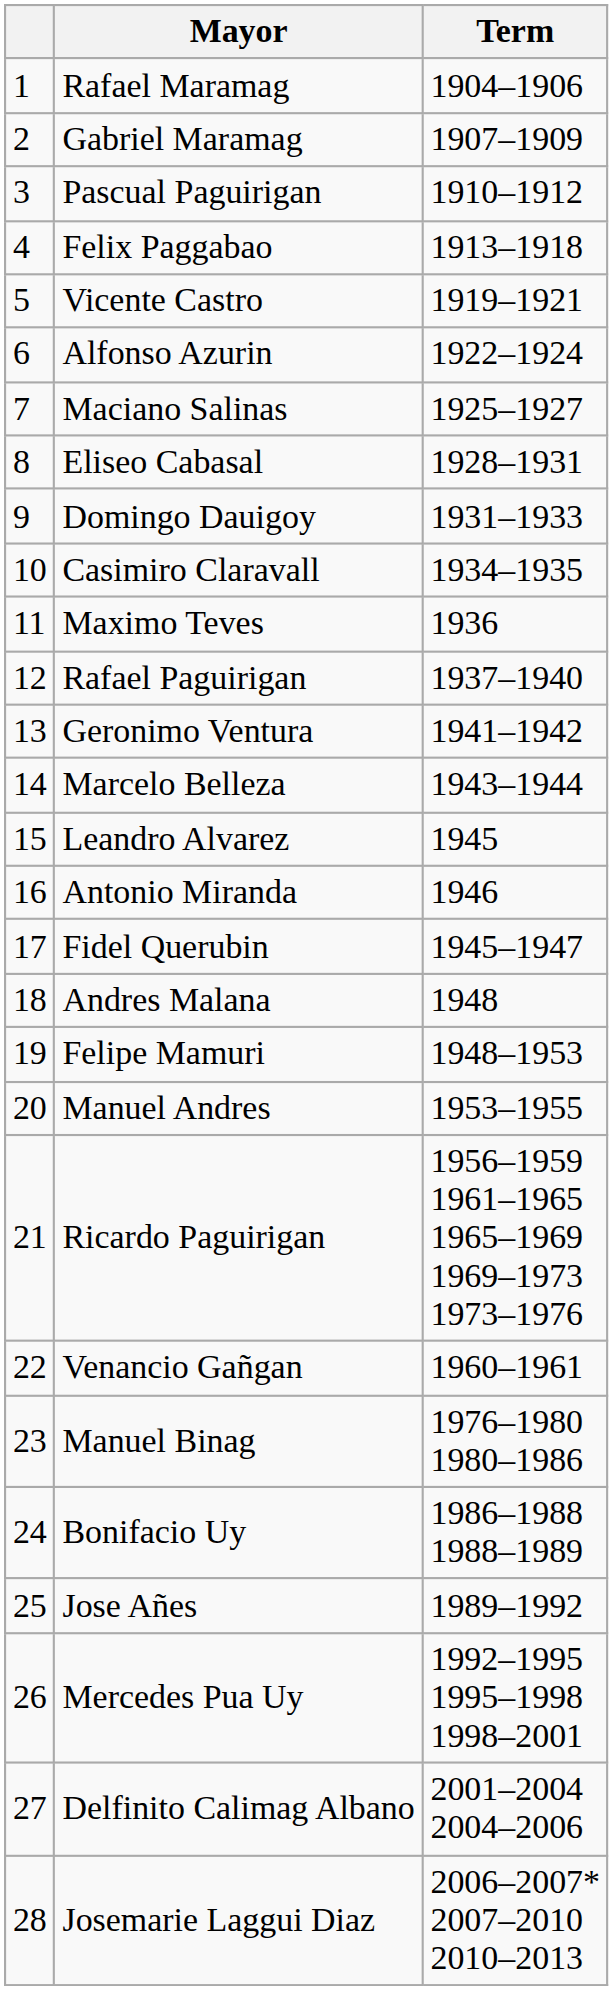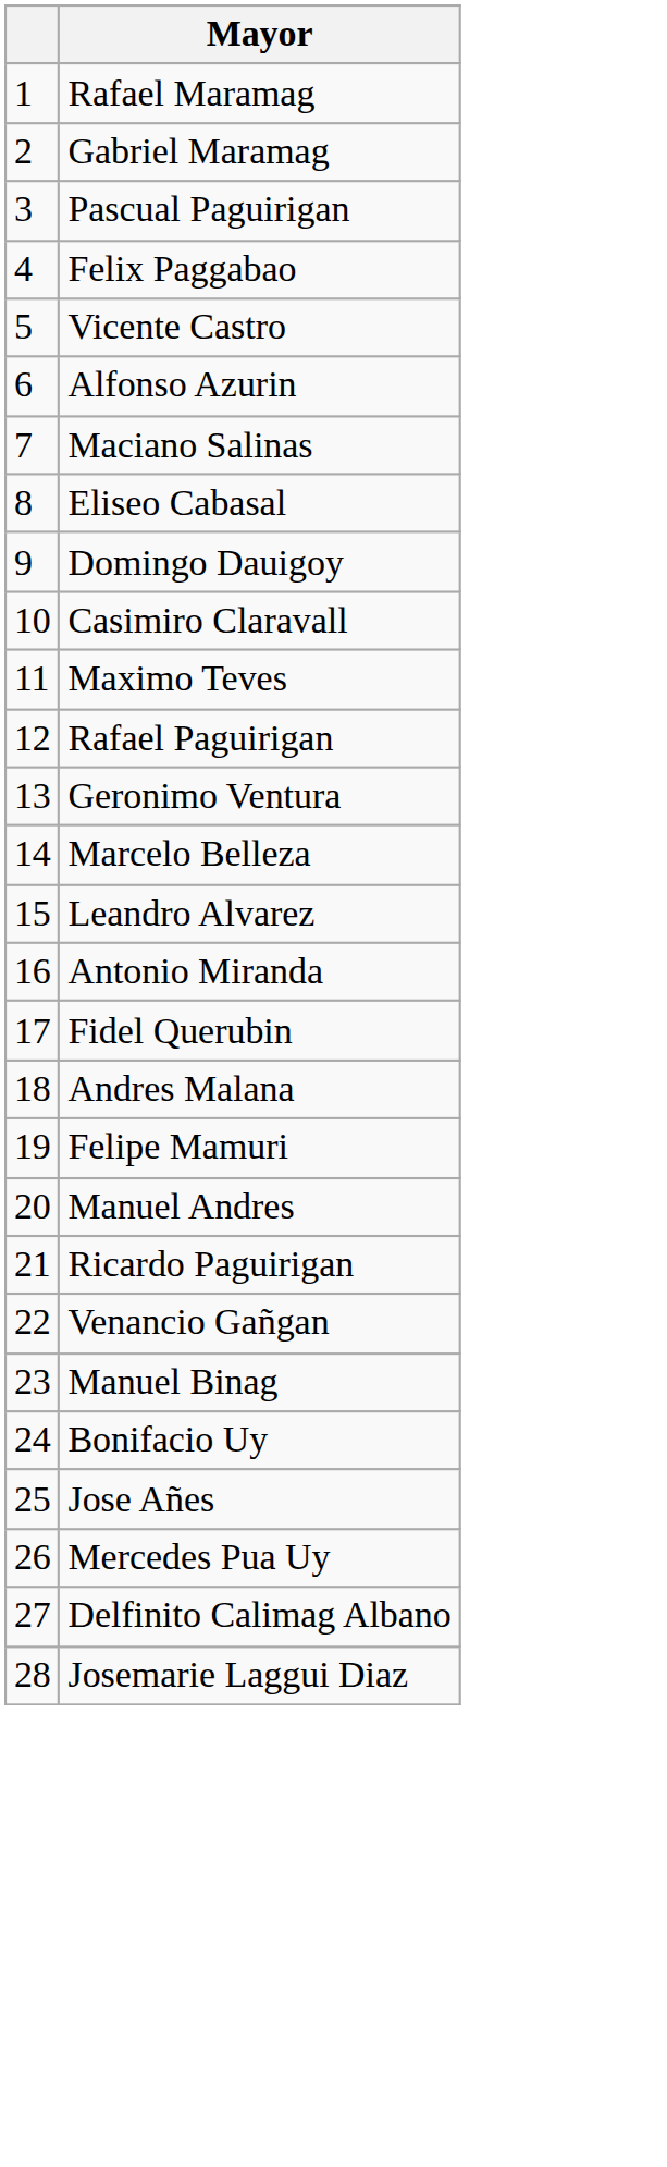- column: Term | 1904–1906 | 1907–1909 | 1910–1912 | 1913–1918 | 1919–1921 | 1922–1924 | 1925–1927 | 1928–1931 | 1931–1933 | 1934–1935 | 1936 | 1937–1940 | 1941–1942 | 1943–1944 | 1945 | 1946 | 1945–1947 | 1948 | 1948–1953 | 1953–1955 | 1956–1959 1961–1965 1965–1969 1969–1973 1973–1976 | 1960–1961 | 1976–1980 1980–1986 | 1986–1988 1988–1989 | 1989–1992 | 1992–1995 1995–1998 1998–2001 | 2001–2004 2004–2006 | 2006–2007* 2007–2010 2010–2013
